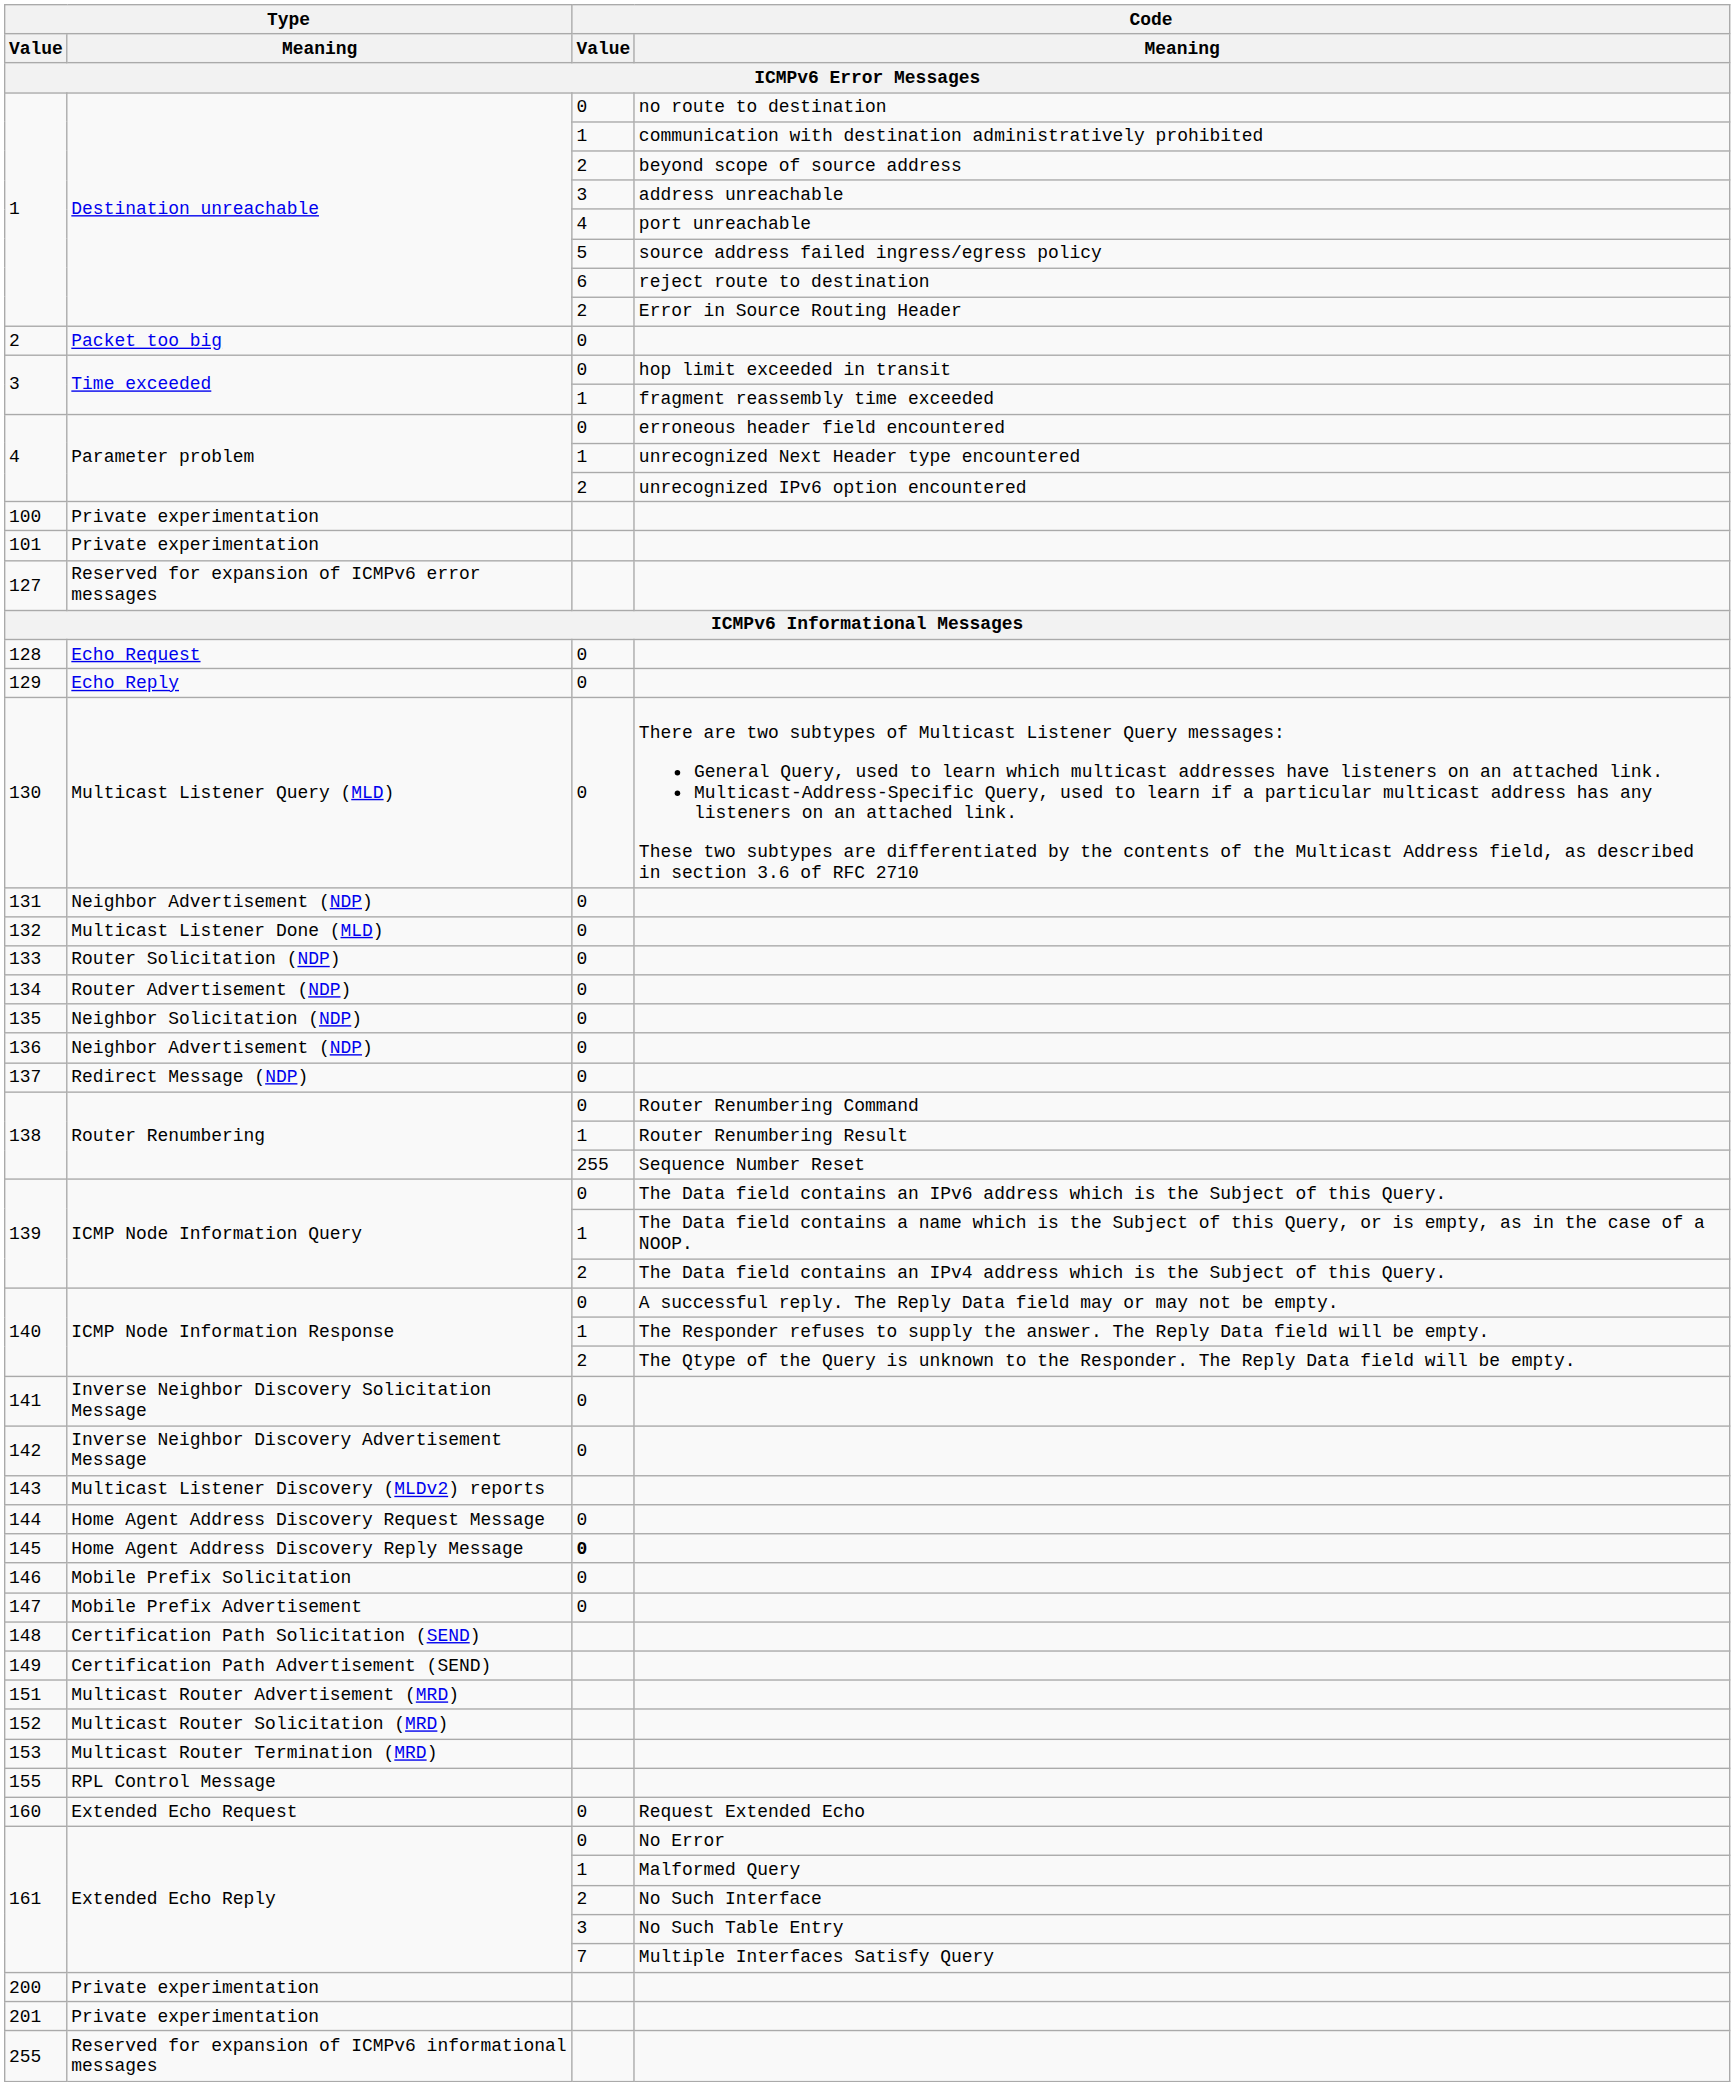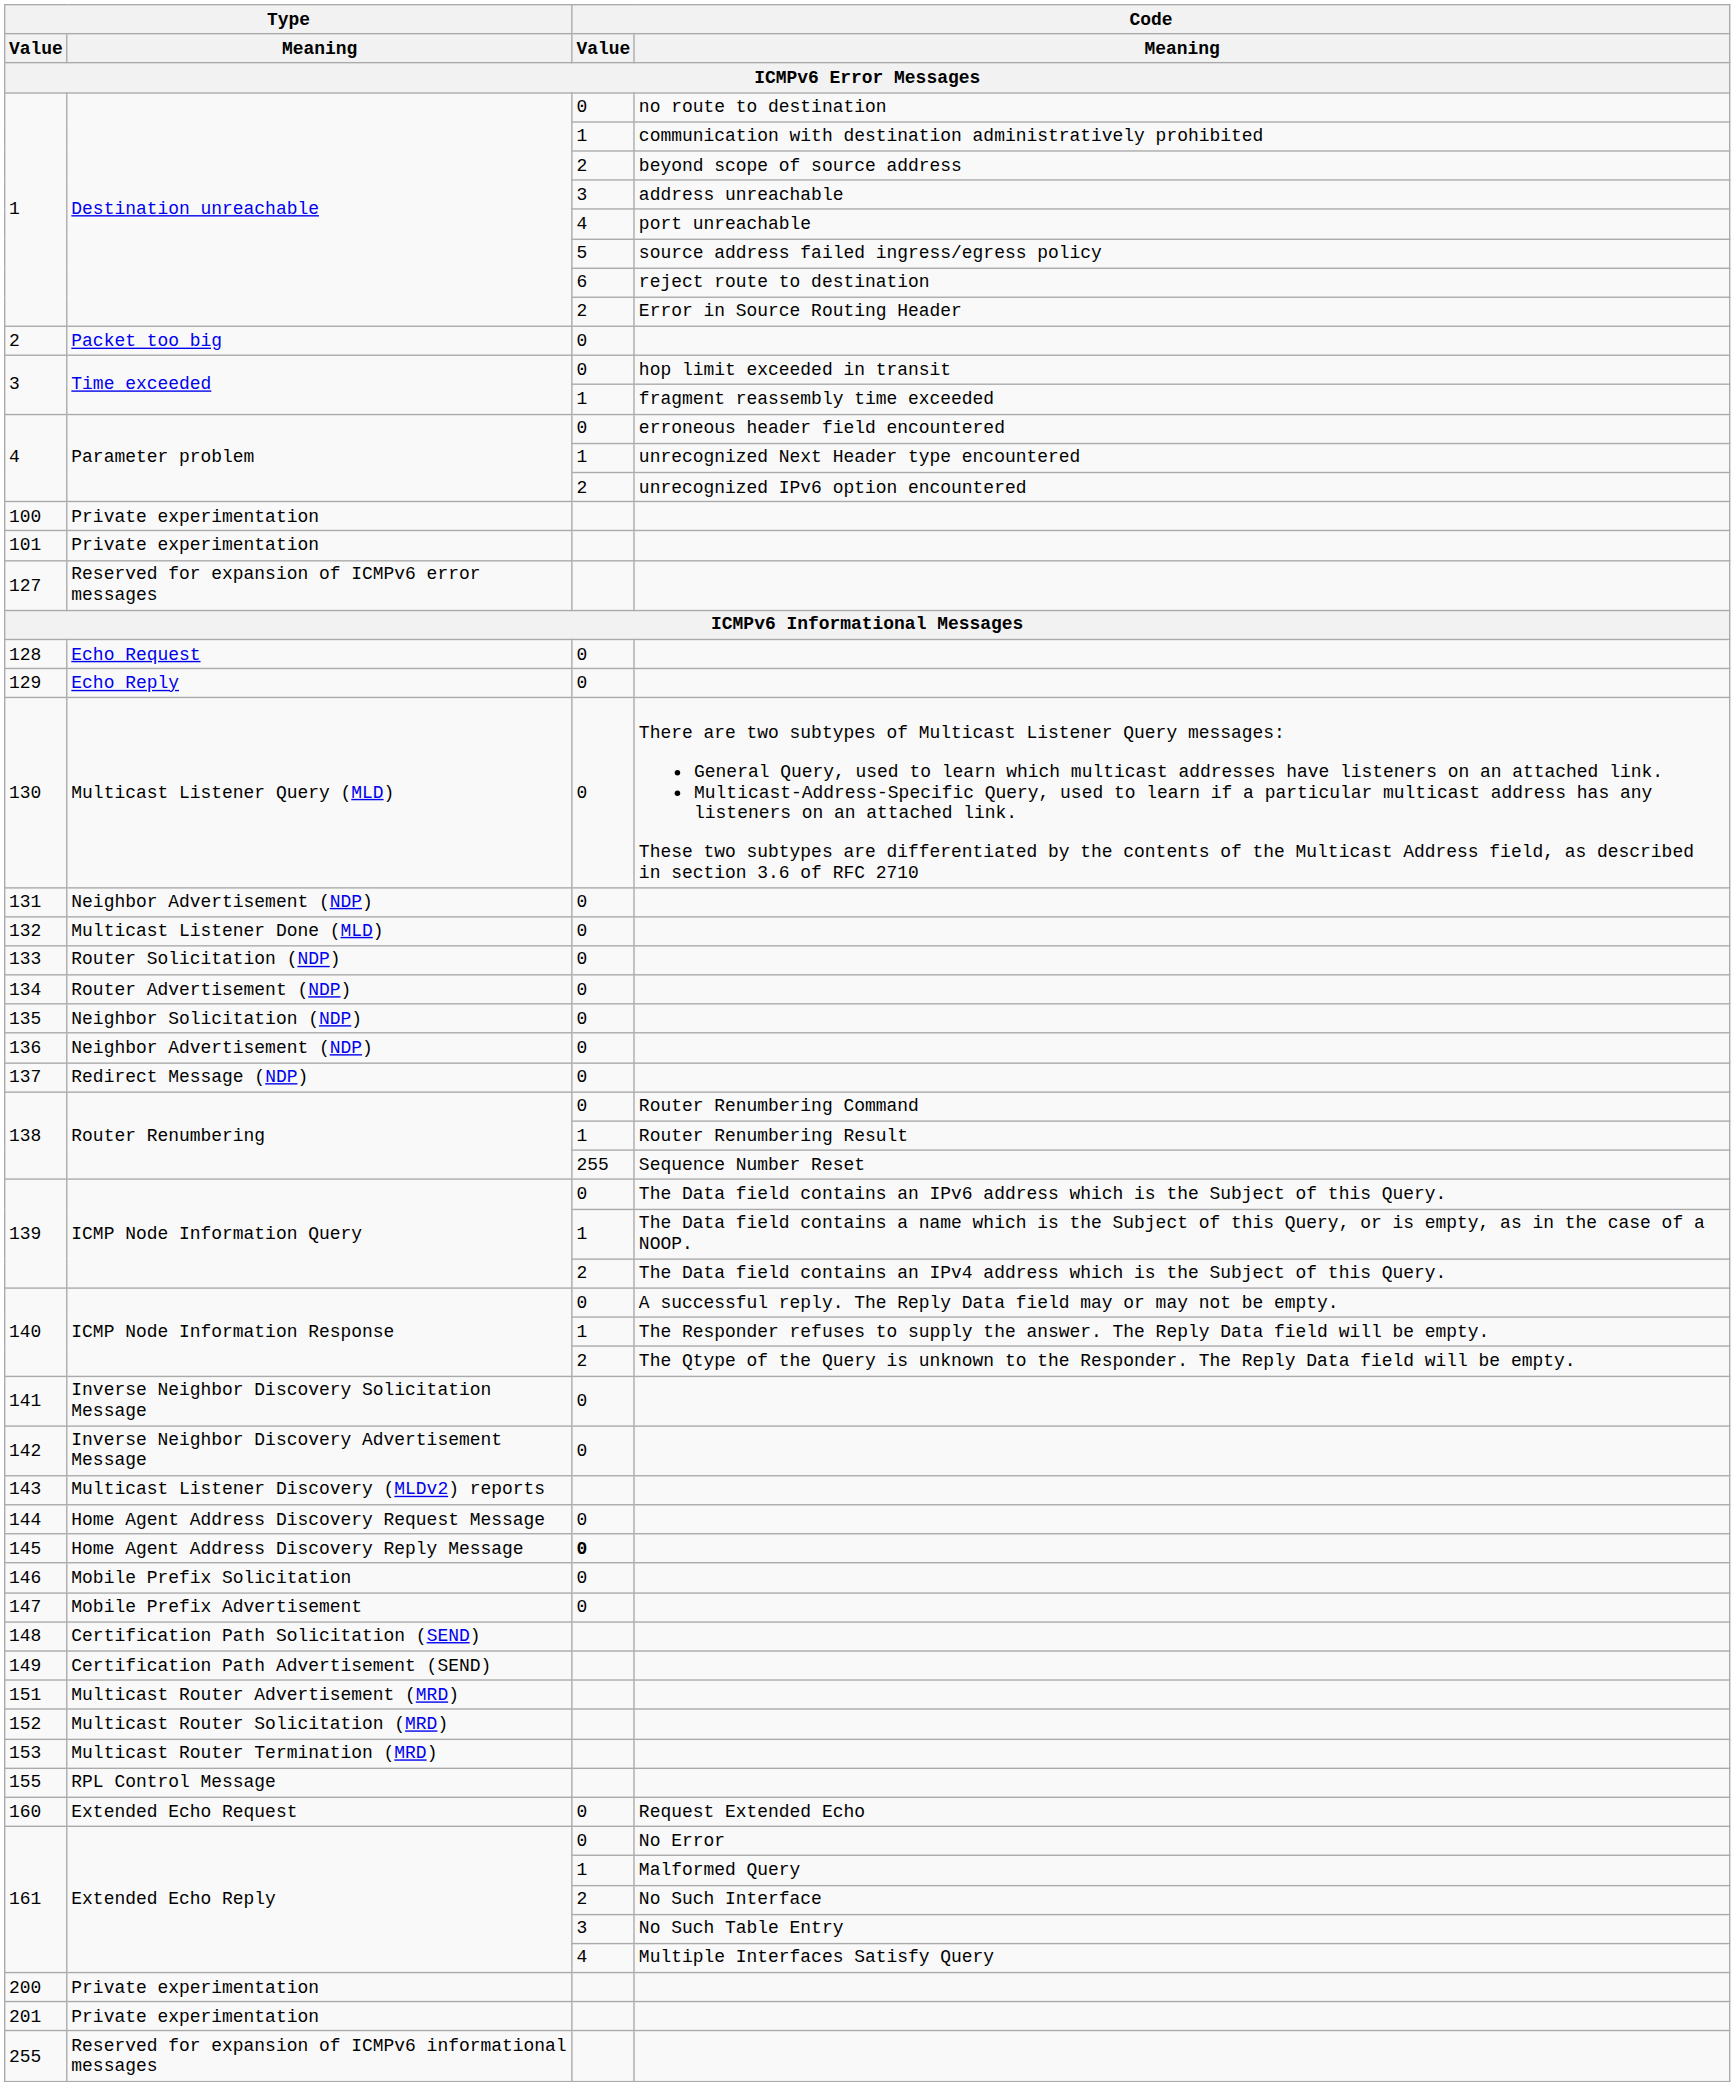161 / Multiple Interfaces Satisfy Query | Code / Value: 7 -> 4
